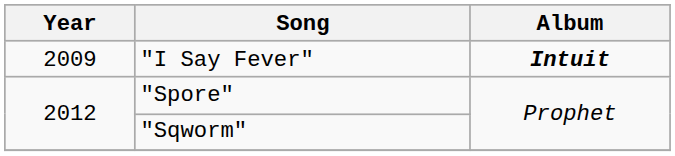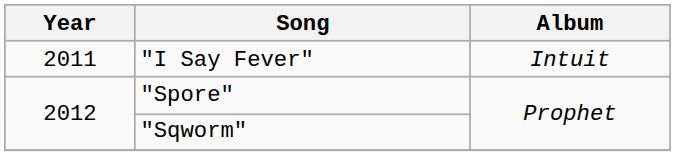"I Say Fever" | Year: 2009 -> 2011
"I Say Fever" | Album: bold -> normal
